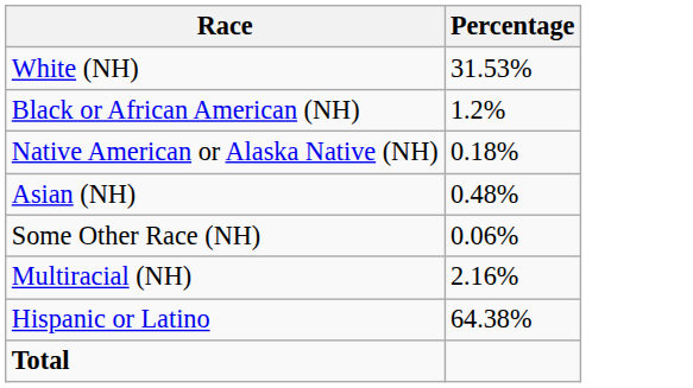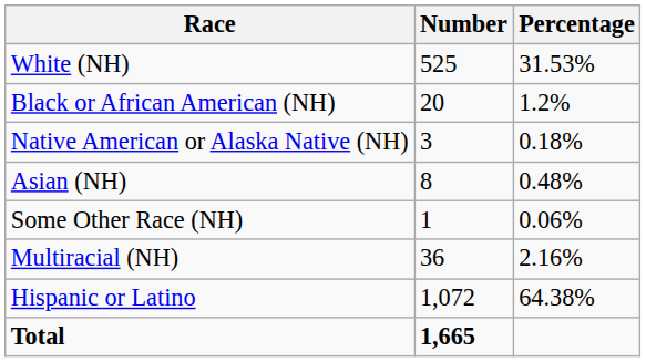+ column: Number | 525 | 20 | 3 | 8 | 1 | 36 | 1,072 | 1,665
